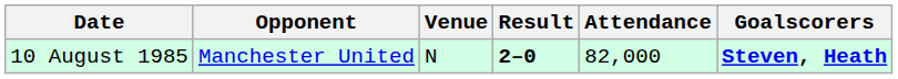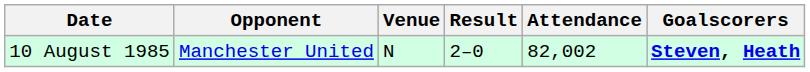10 August 1985 | Result: bold -> normal
10 August 1985 | Attendance: 82,000 -> 82,002
